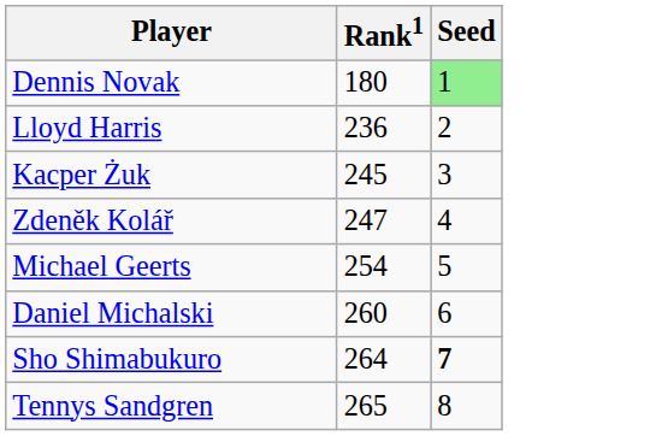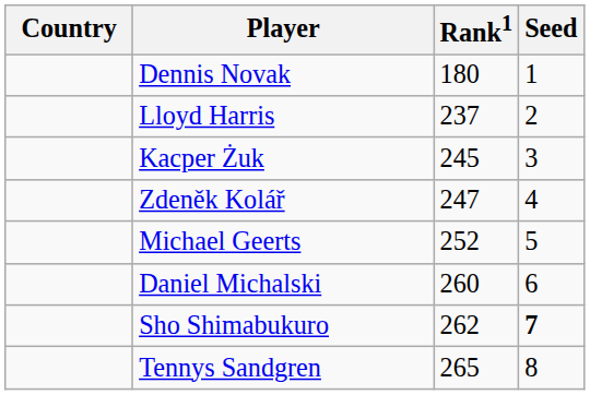+ column: Country
Dennis Novak | Seed: lightgreen background -> no background
Lloyd Harris | Rank1: 236 -> 237
Michael Geerts | Rank1: 254 -> 252
Sho Shimabukuro | Rank1: 264 -> 262
